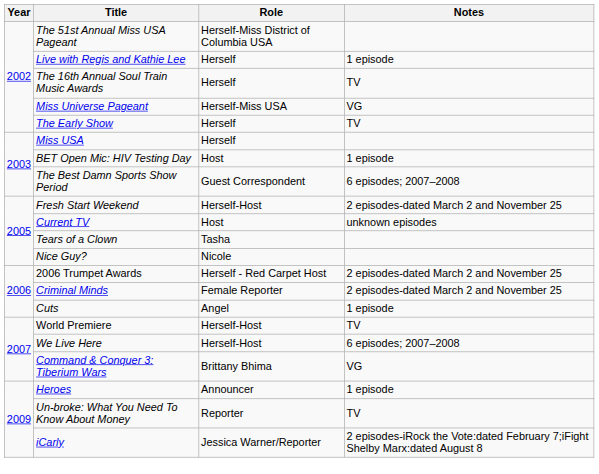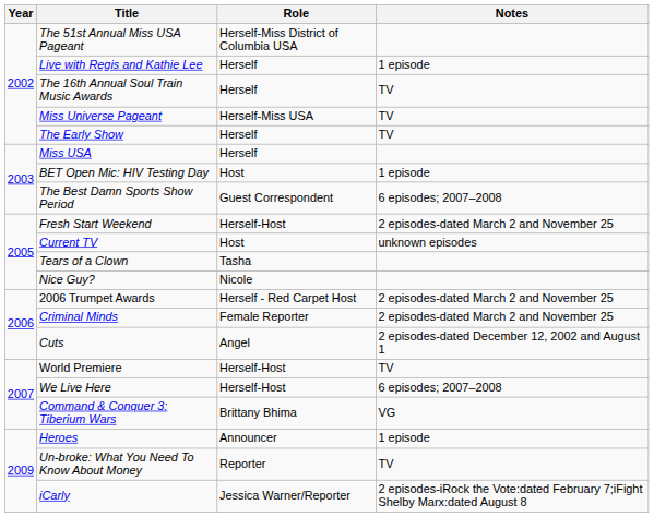Miss Universe Pageant | Notes: VG -> TV
Cuts | Notes: 1 episode -> 2 episodes-dated December 12, 2002 and August 1
